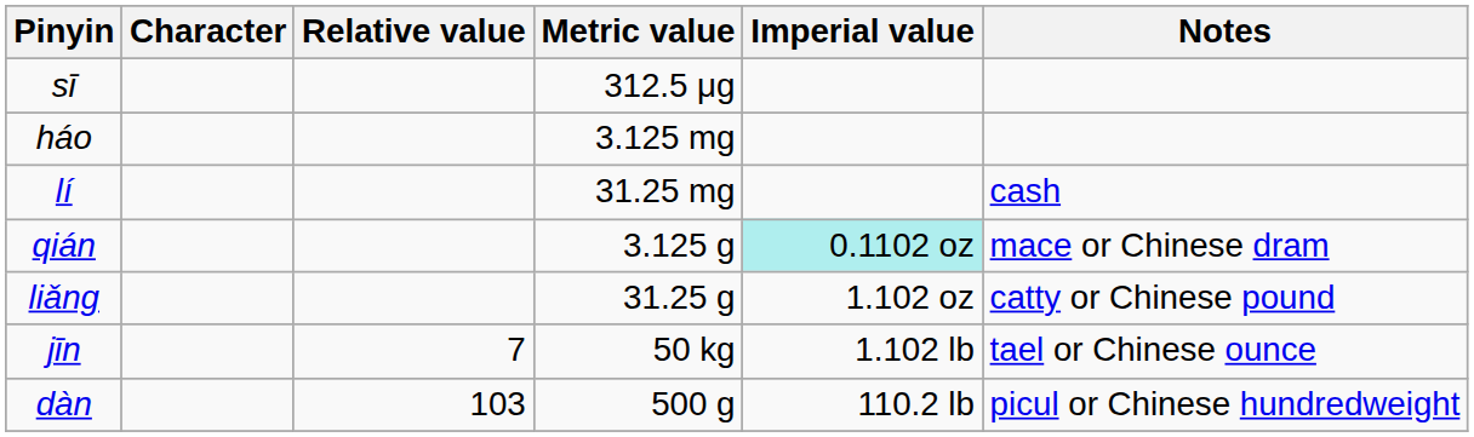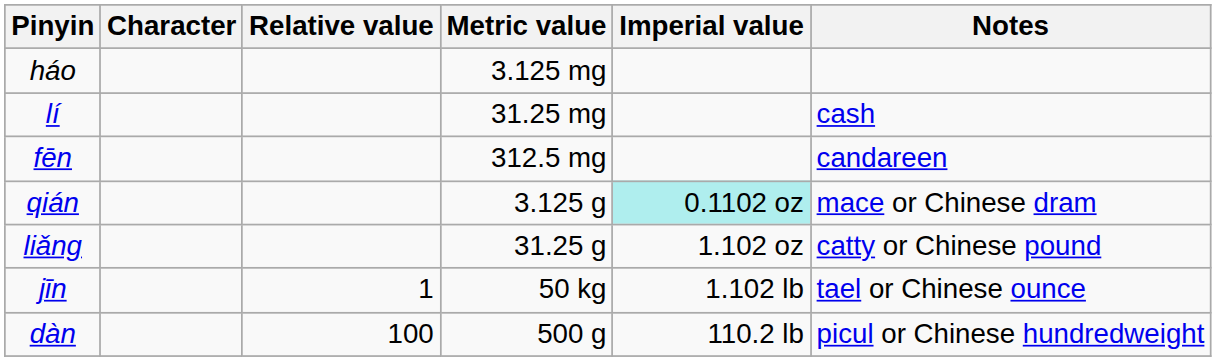- row: sī | 312.5 μg
+ row: fēn | 312.5 mg | candareen
jīn | Relative value: 7 -> 1
dàn | Relative value: 103 -> 100
